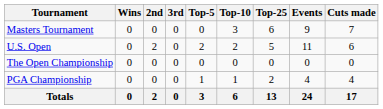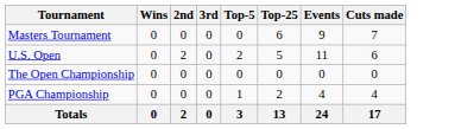- column: Top-10 | 3 | 2 | 0 | 1 | 6
